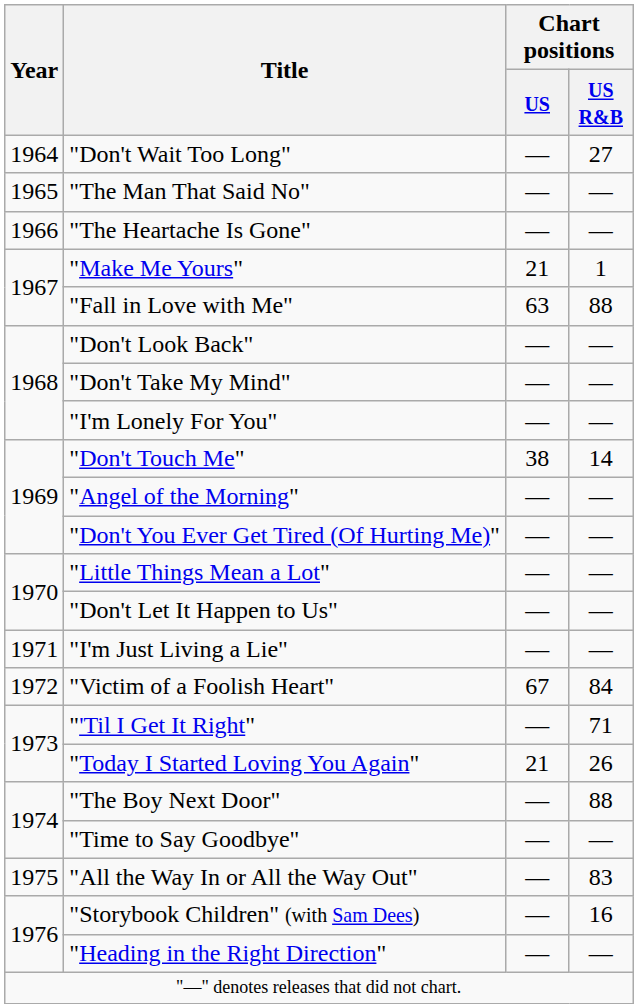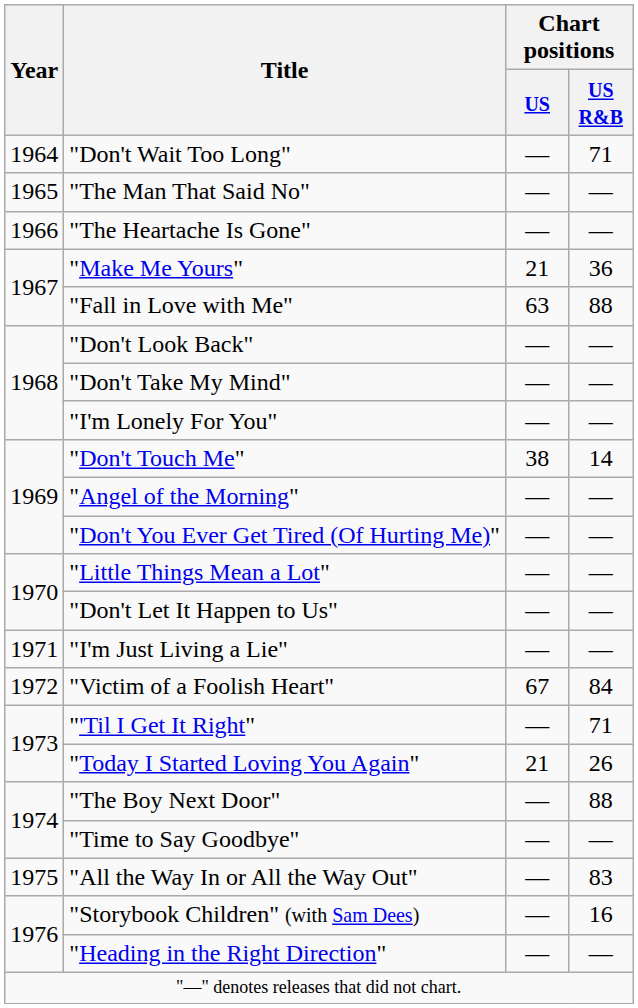"Don't Wait Too Long" | Chart positions / US R&B: 27 -> 71
"Make Me Yours" | Chart positions / US R&B: 1 -> 36
